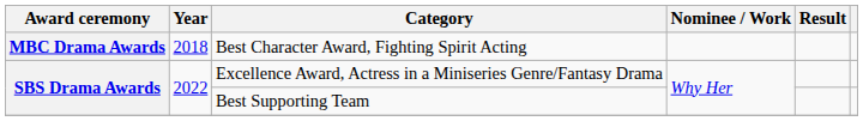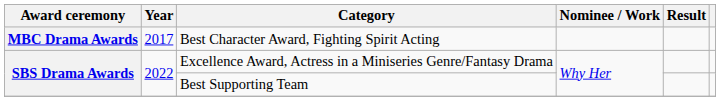Best Character Award, Fighting Spirit Acting | Year: 2018 -> 2017
